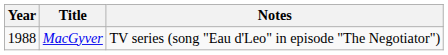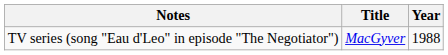columns swapped: Year <-> Notes
